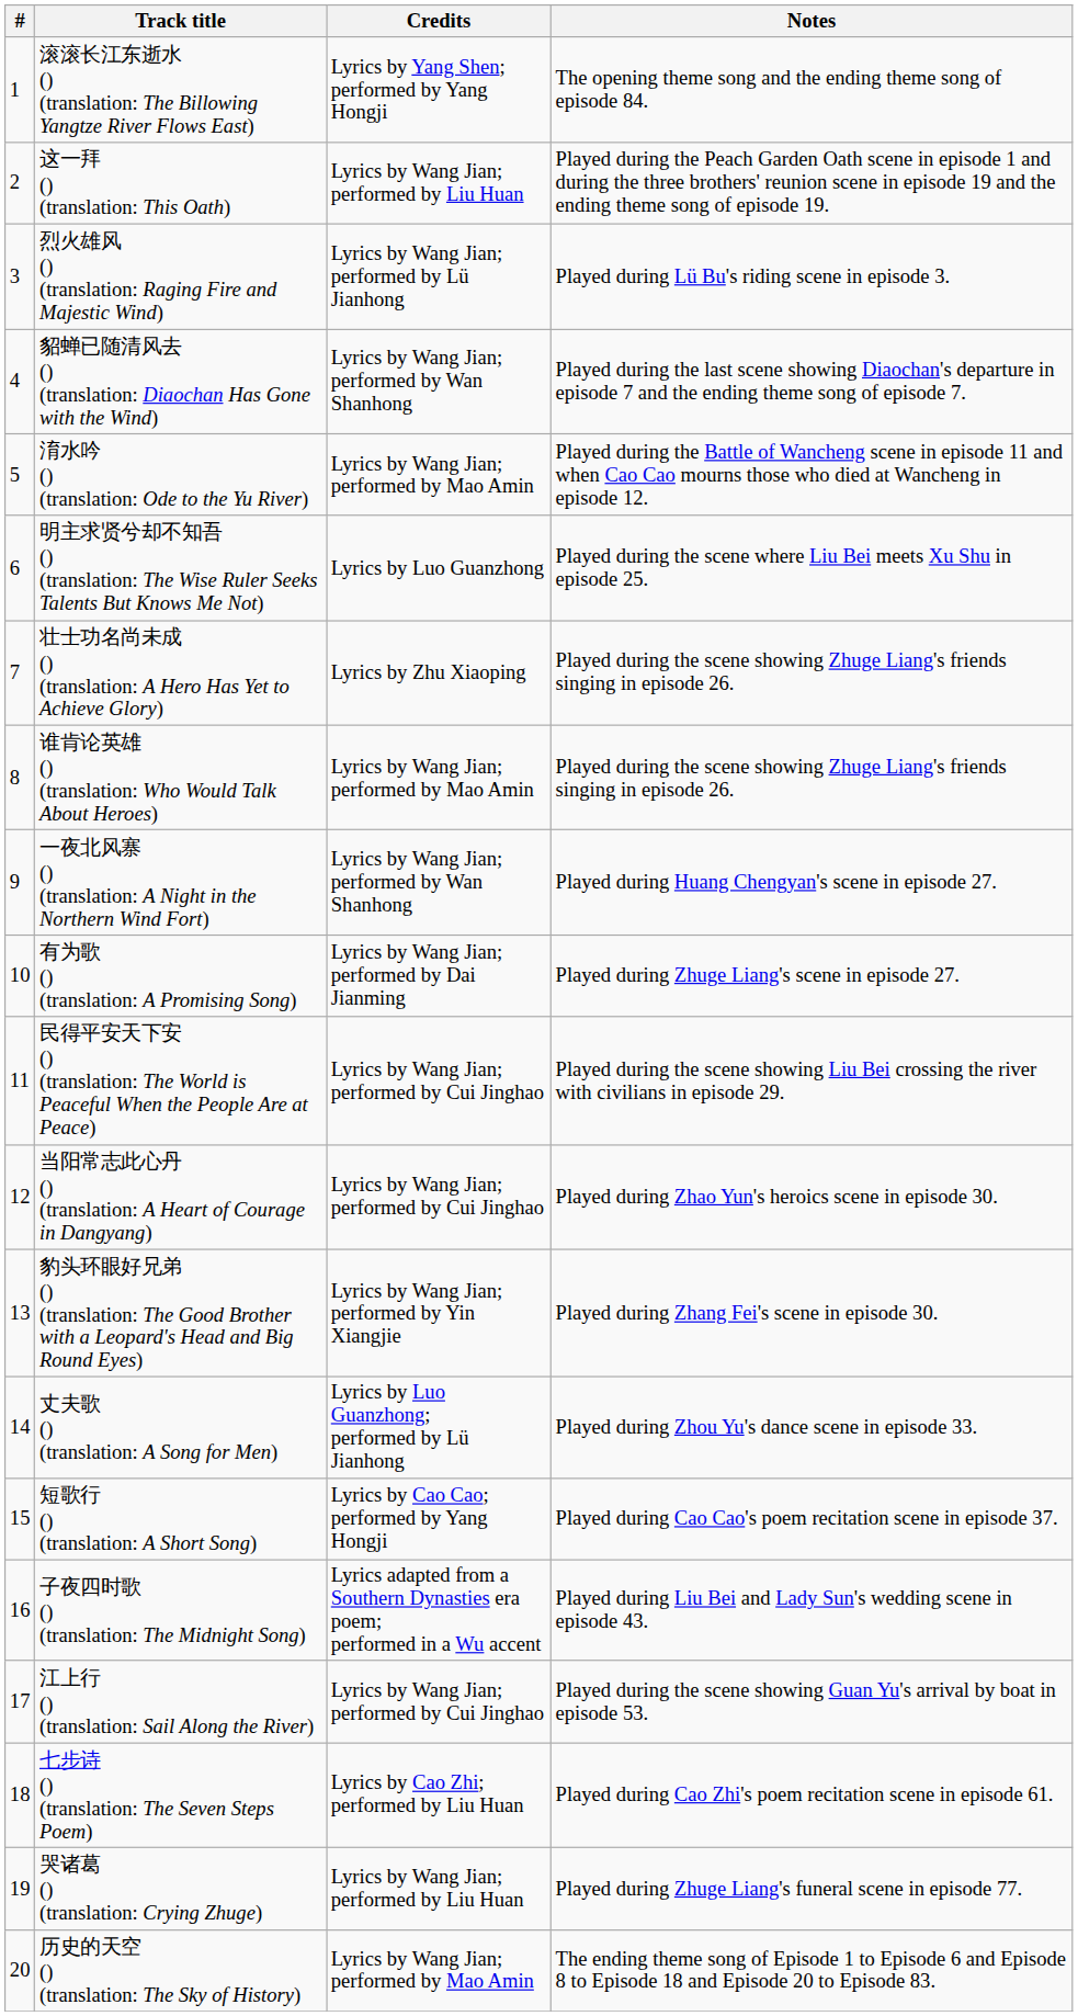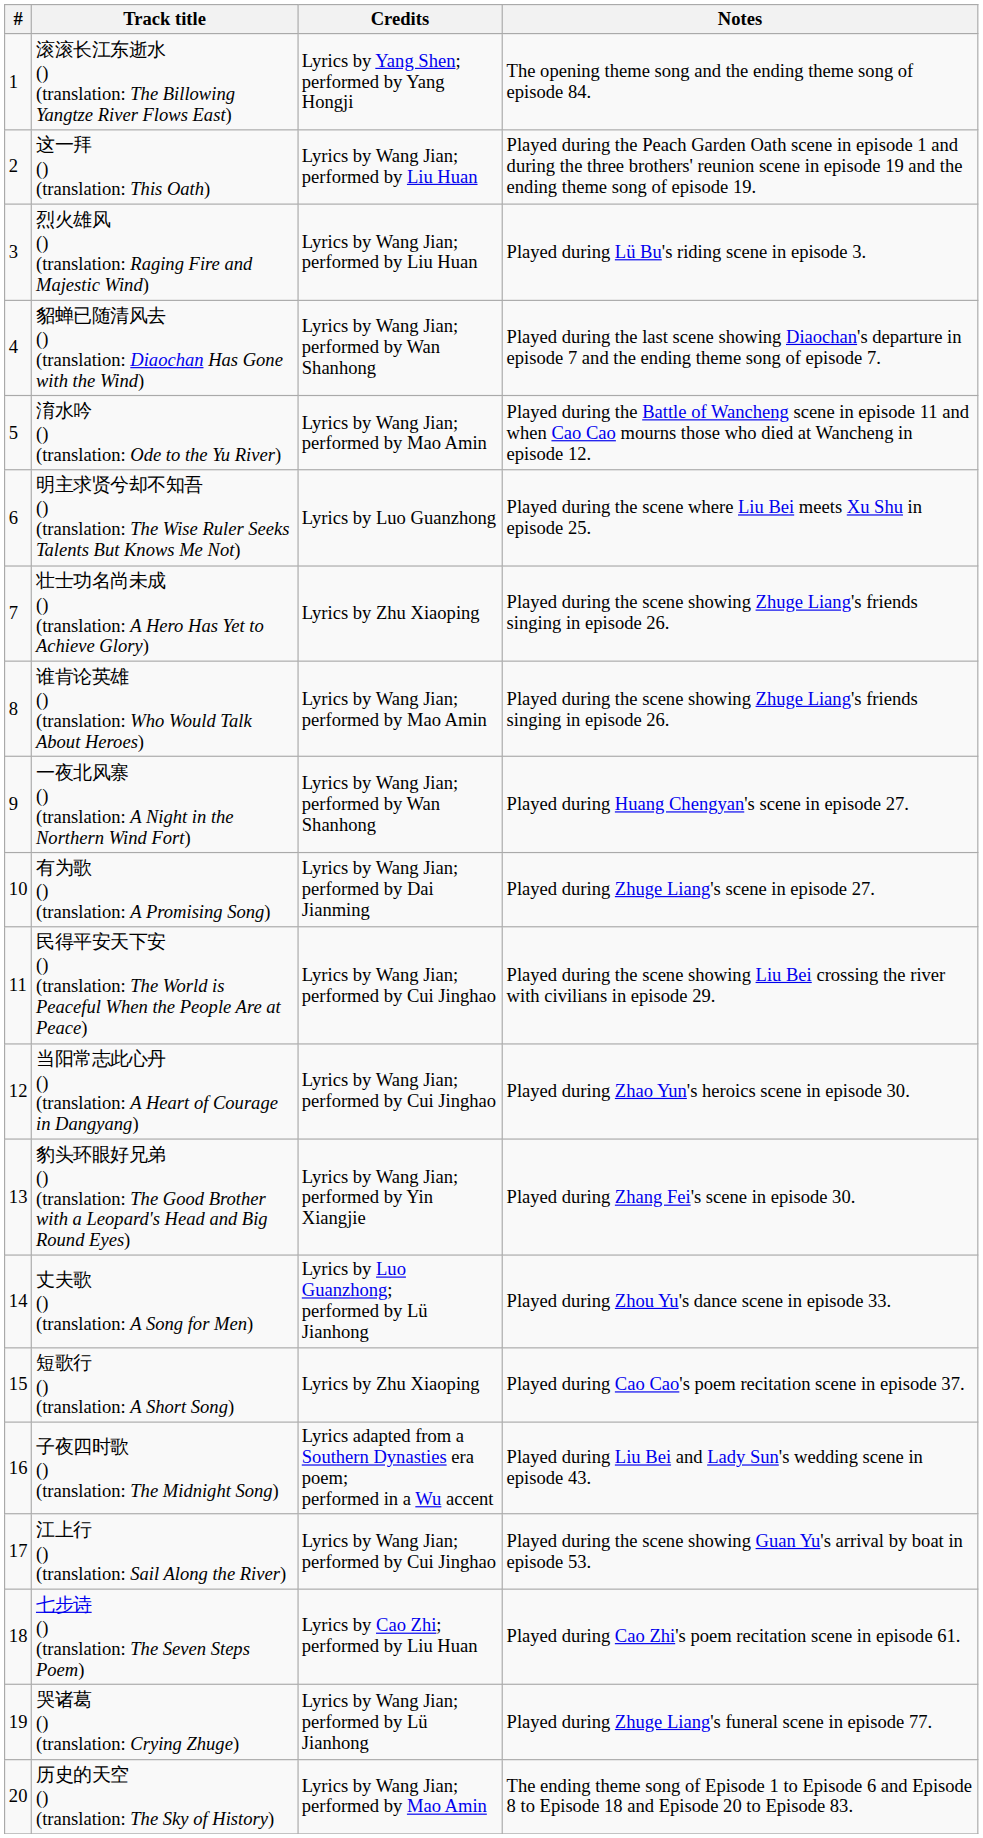烈火雄风 () (translation: Raging Fire and Majestic Wind) | Credits: Lyrics by Wang Jian; performed by Lü Jianhong -> Lyrics by Wang Jian; performed by Liu Huan
短歌行 () (translation: A Short Song) | Credits: Lyrics by Cao Cao; performed by Yang Hongji -> Lyrics by Zhu Xiaoping
哭诸葛 () (translation: Crying Zhuge) | Credits: Lyrics by Wang Jian; performed by Liu Huan -> Lyrics by Wang Jian; performed by Lü Jianhong
